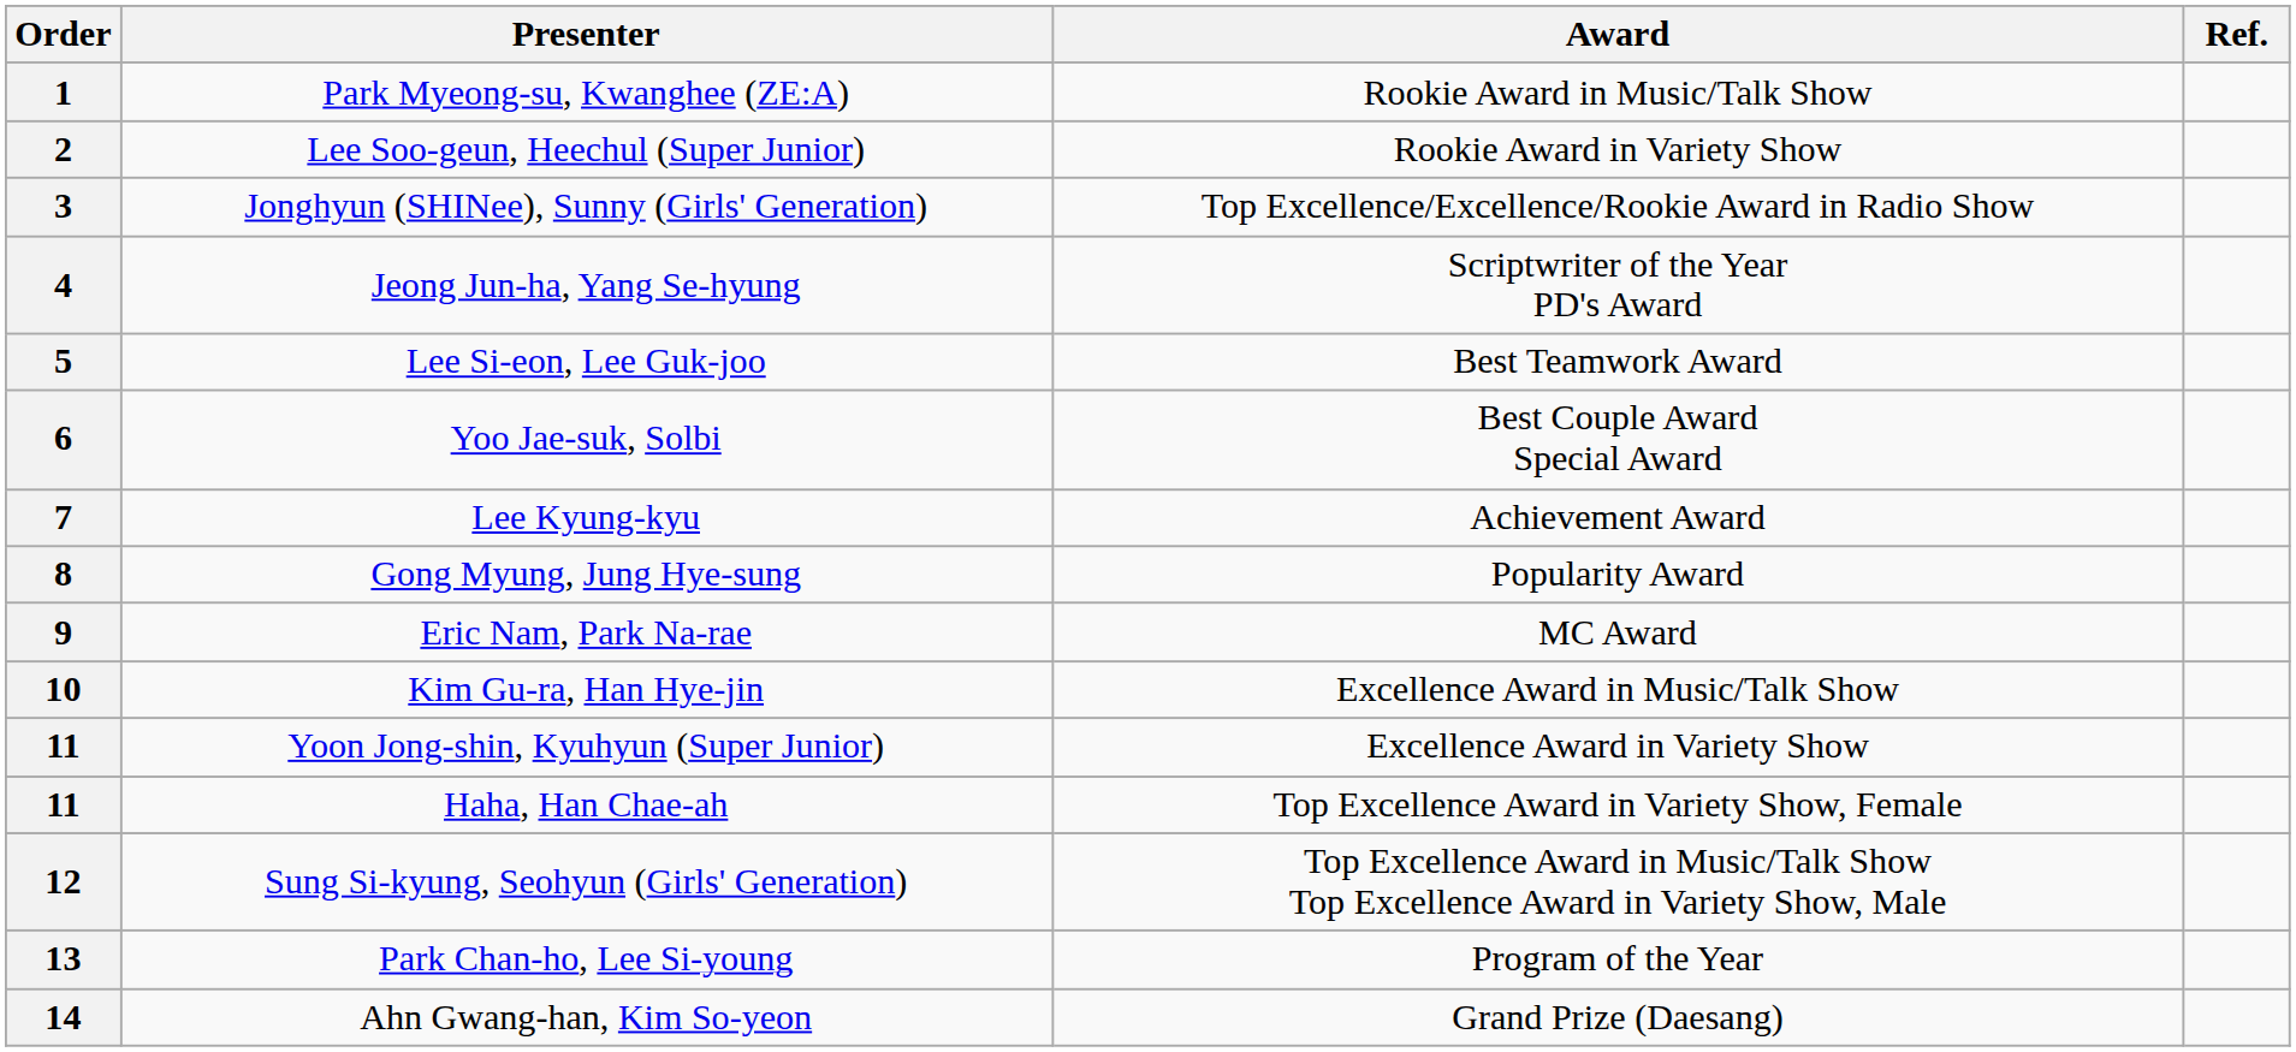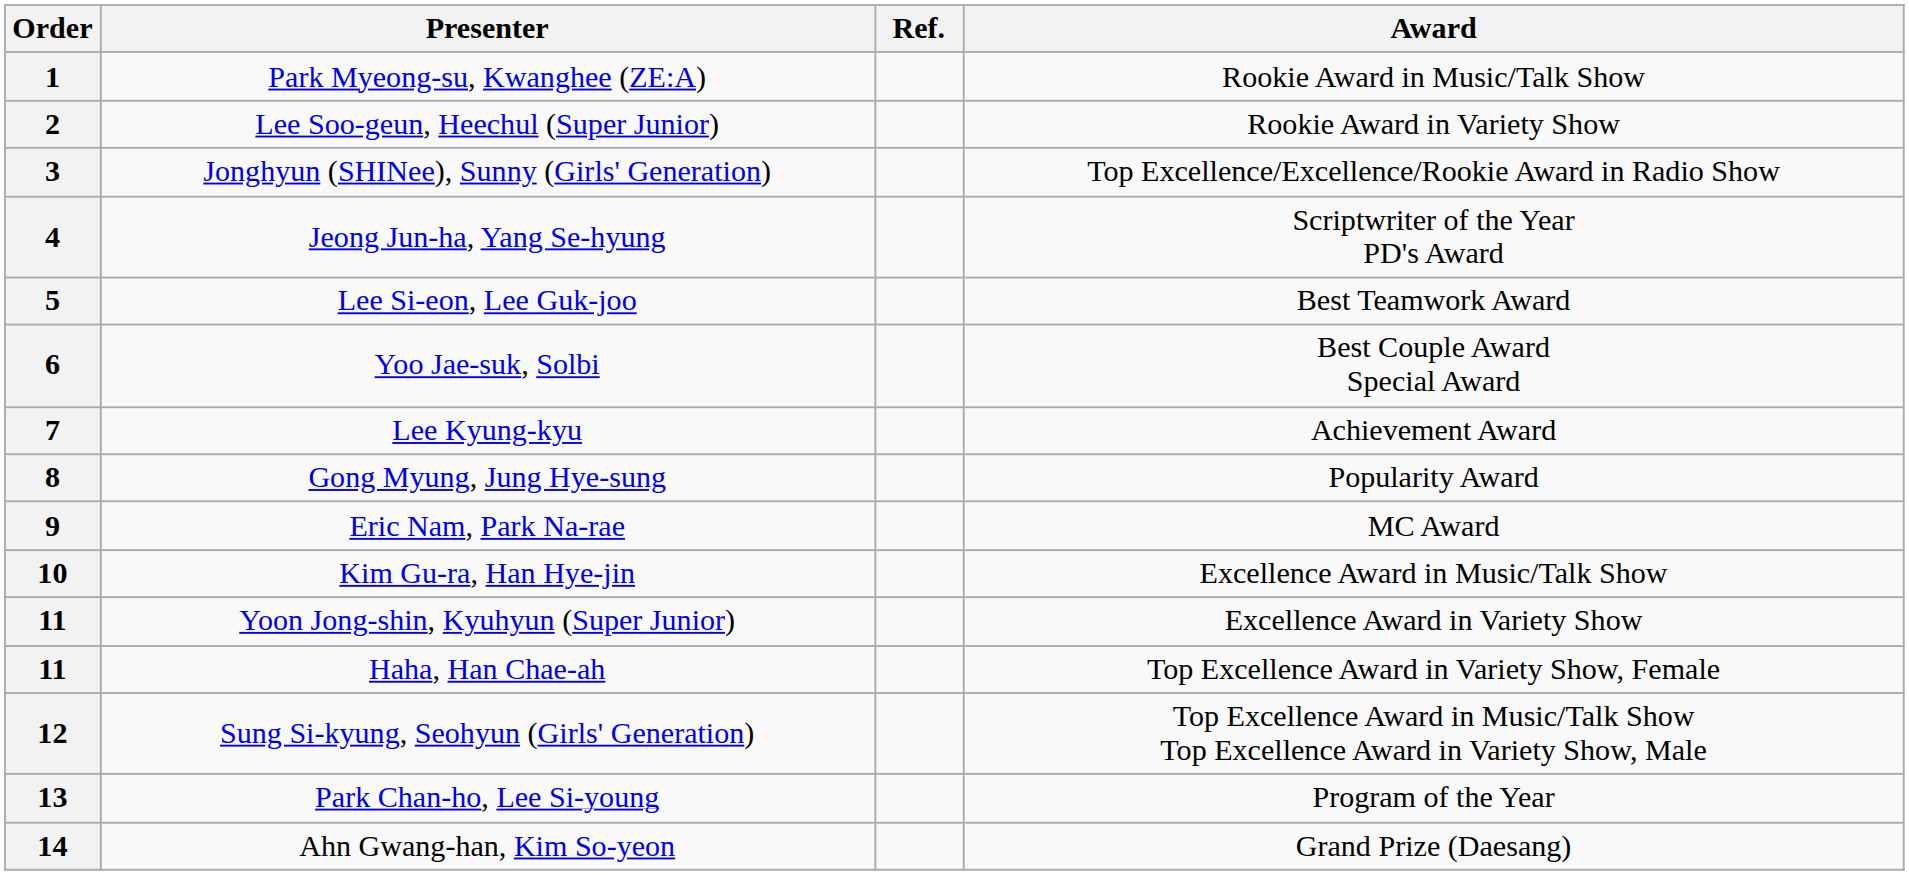columns swapped: Award <-> Ref.
